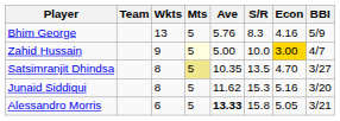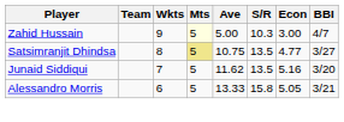- row: Bhim George | 13 | 5 | 5.76 | 8.3 | 4.16 | 5/9
Zahid Hussain | S/R: 10.0 -> 10.3
Zahid Hussain | Econ: gold background -> no background
Satsimranjit Dhindsa | Ave: 10.35 -> 10.75
Satsimranjit Dhindsa | Econ: 4.70 -> 4.77
Junaid Siddiqui | Wkts: 8 -> 7
Junaid Siddiqui | S/R: 15.3 -> 13.5
Alessandro Morris | Ave: bold -> normal
